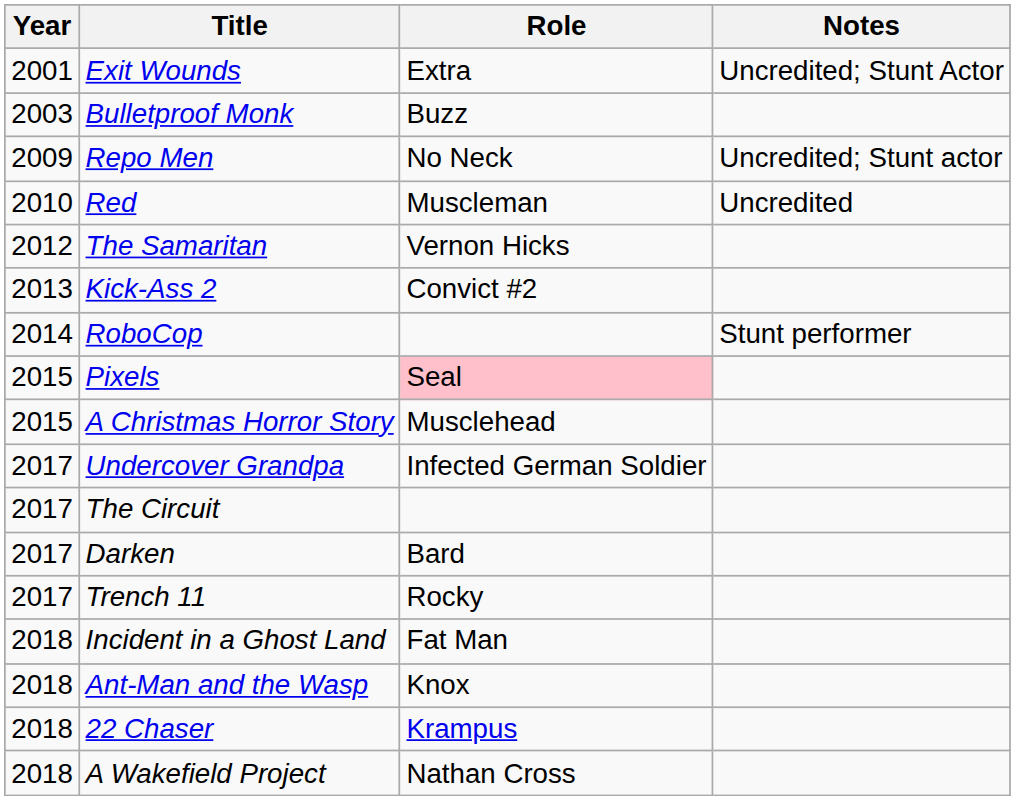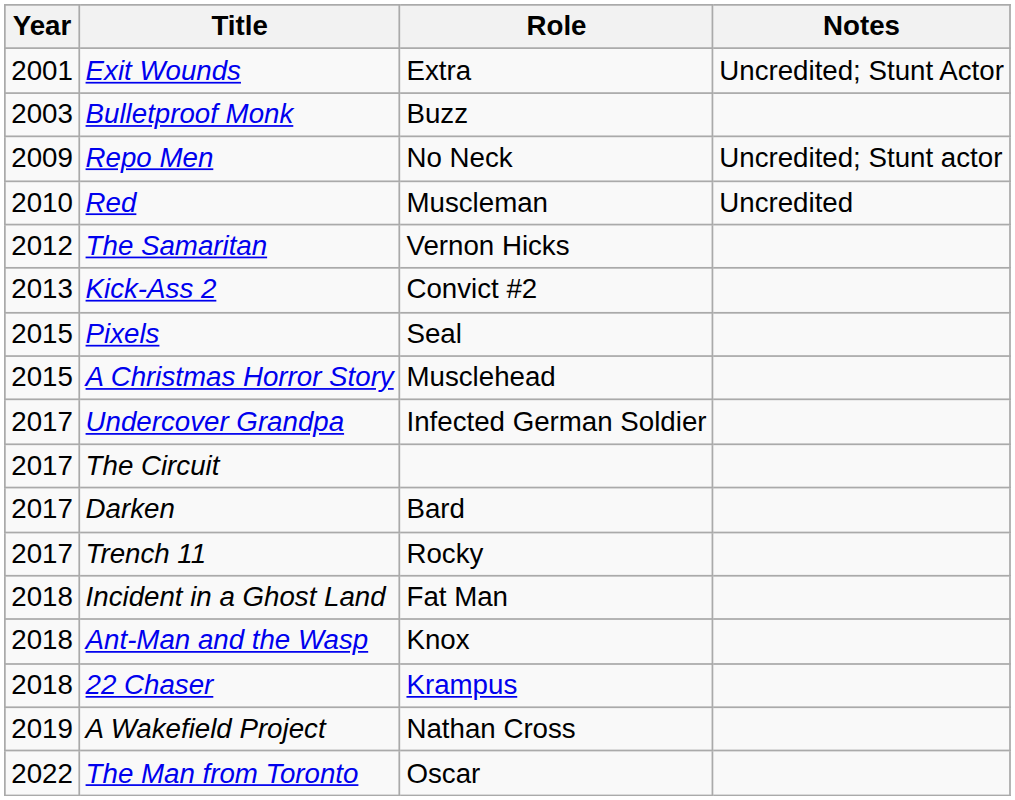- row: 2014 | RoboCop | Stunt performer
Pixels | Role: pink background -> no background
A Wakefield Project | Year: 2018 -> 2019
+ row: 2022 | The Man from Toronto | Oscar
